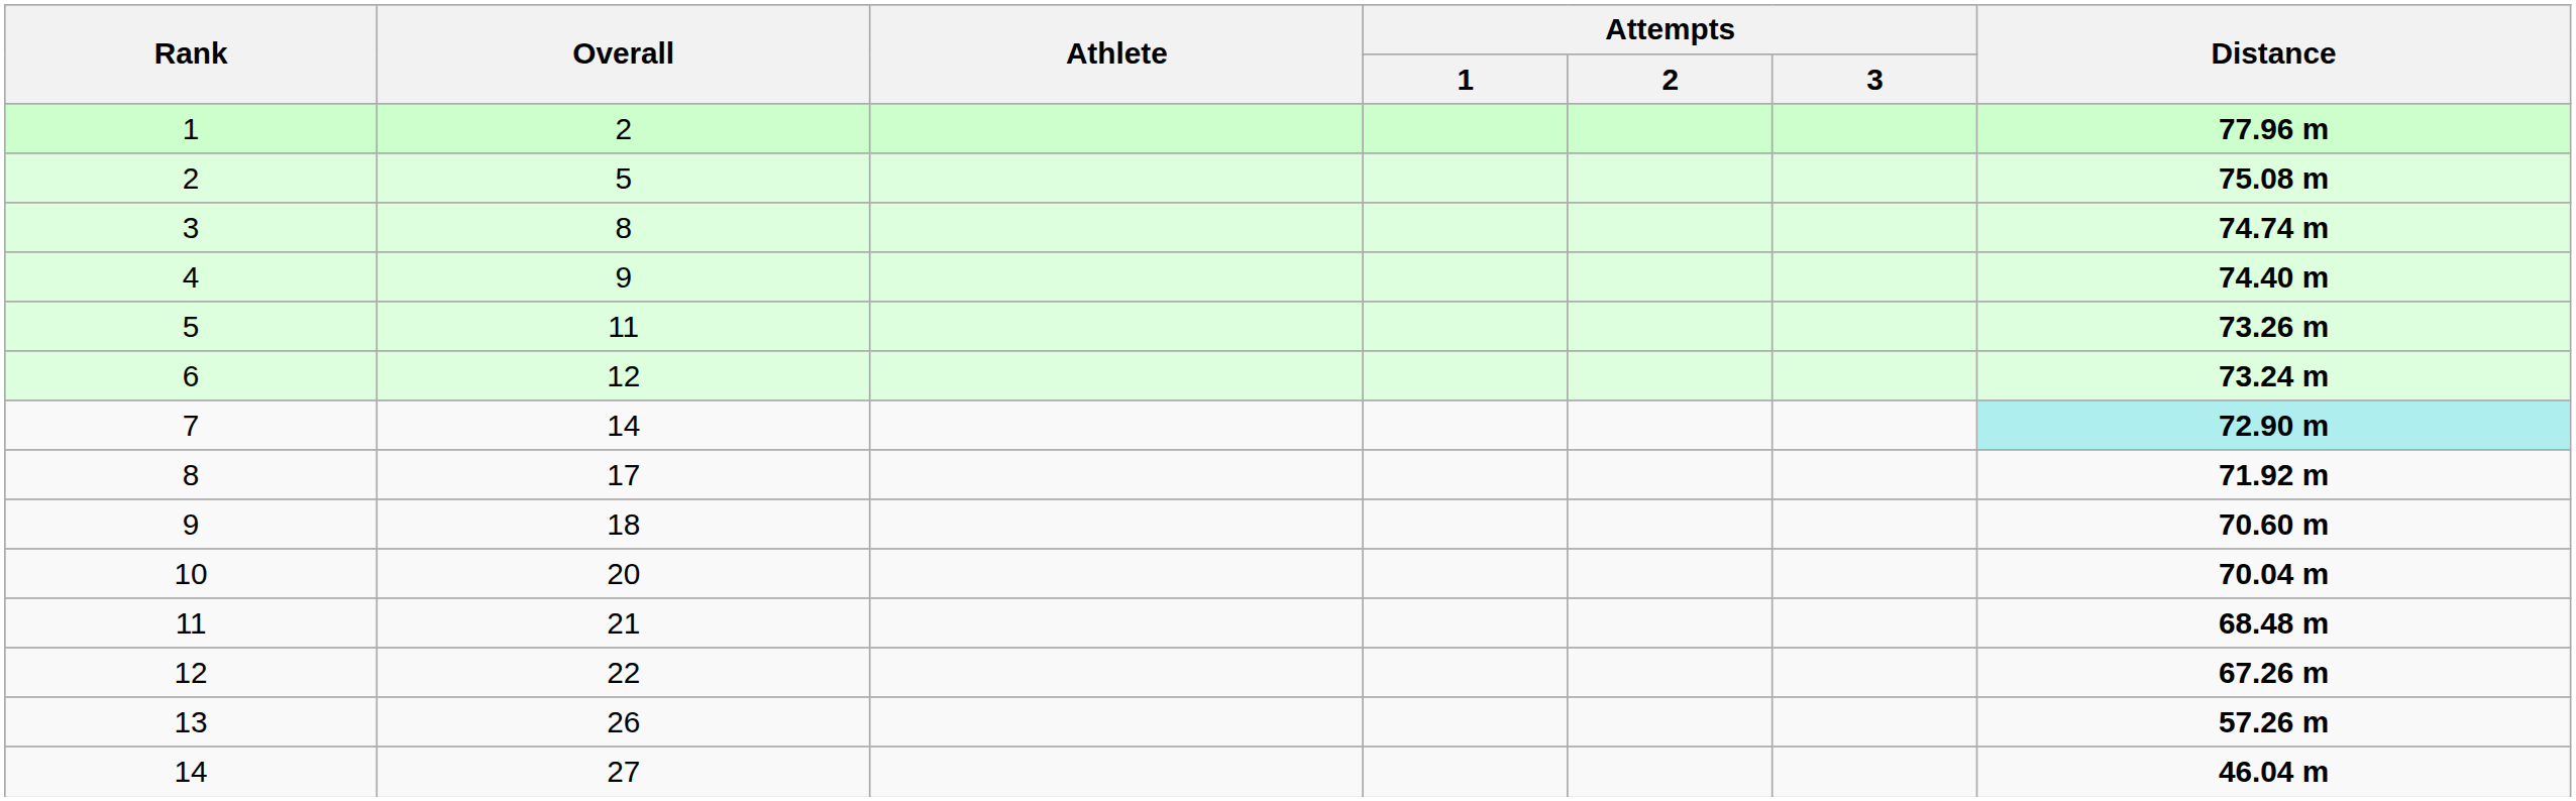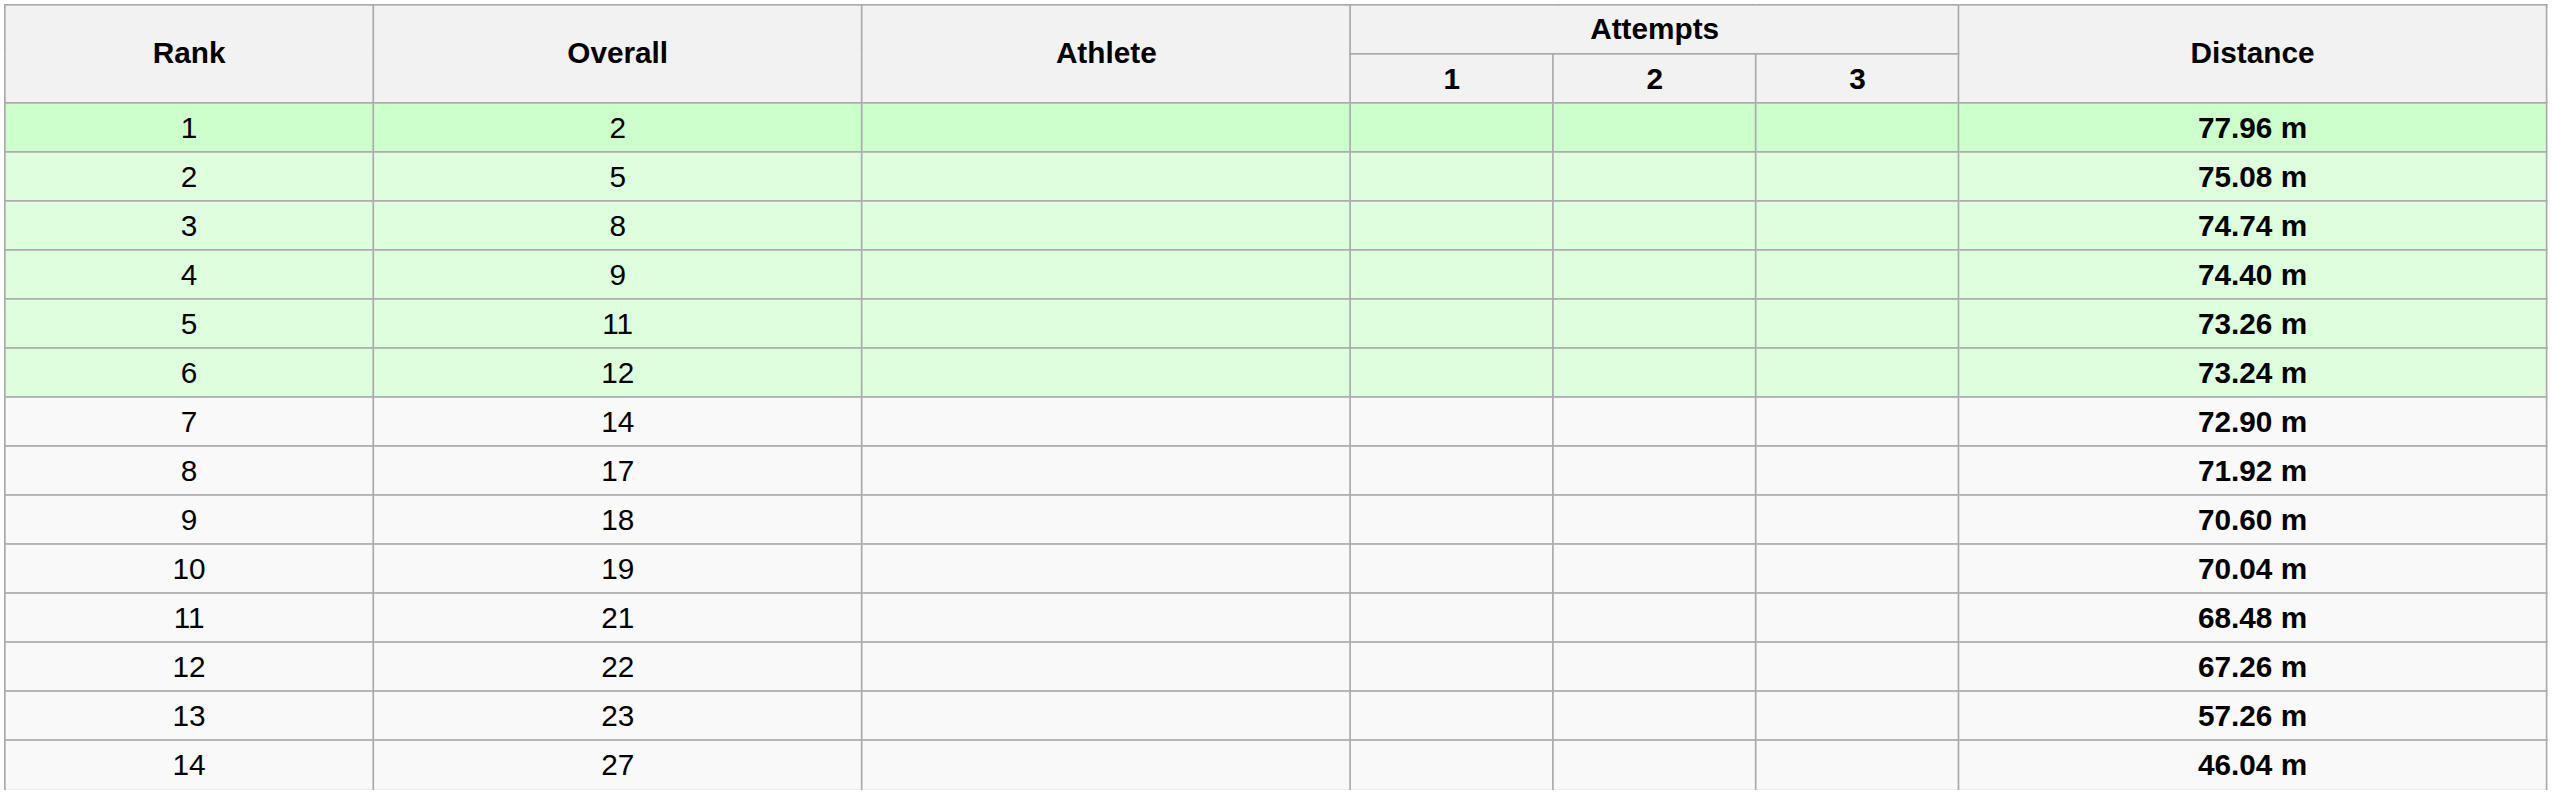7 | Distance: paleturquoise background -> no background
10 | Overall: 20 -> 19
13 | Overall: 26 -> 23
